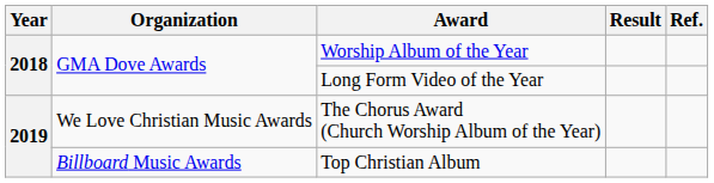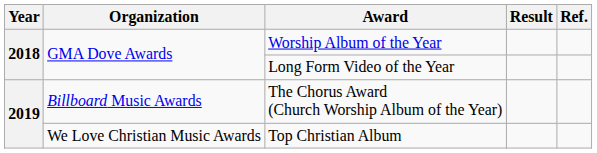The Chorus Award (Church Worship Album of the Year) | Organization: We Love Christian Music Awards -> Billboard Music Awards
Top Christian Album | Organization: Billboard Music Awards -> We Love Christian Music Awards
